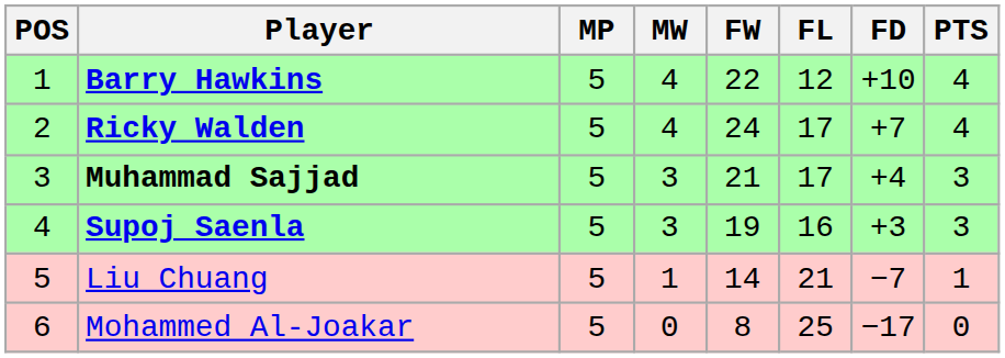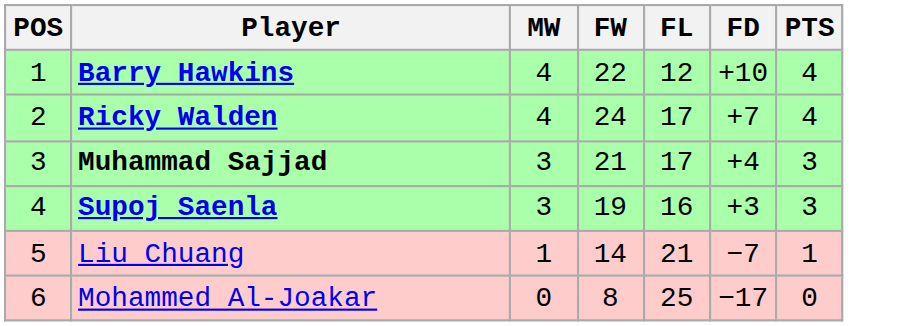- column: MP | 5 | 5 | 5 | 5 | 5 | 5
